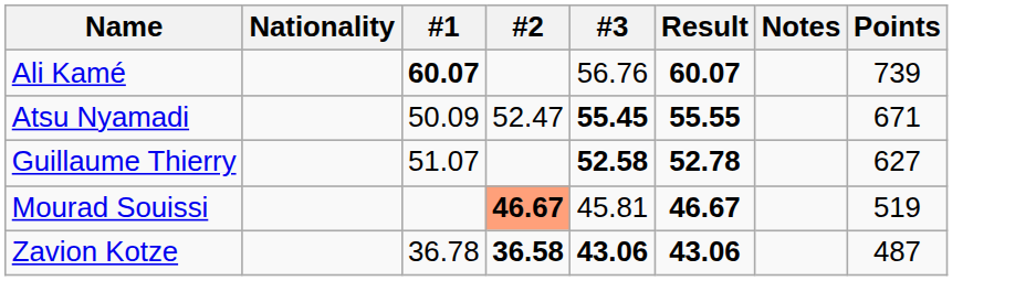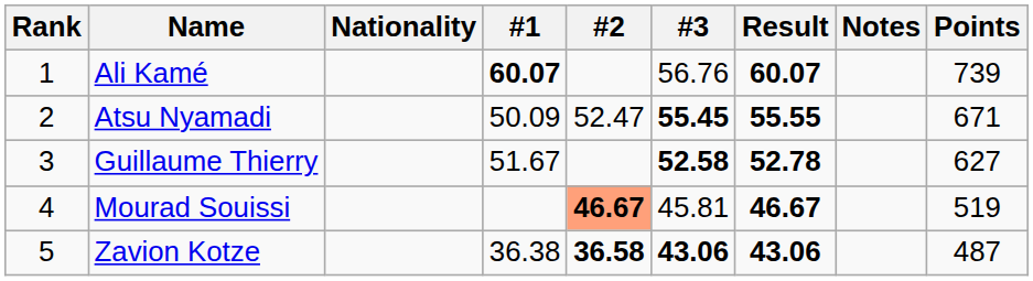+ column: Rank | 1 | 2 | 3 | 4 | 5
Guillaume Thierry | #1: 51.07 -> 51.67
Zavion Kotze | #1: 36.78 -> 36.38
